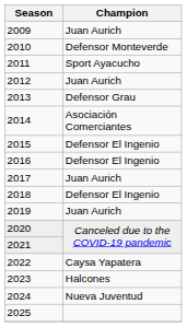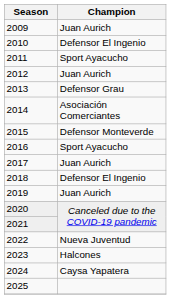2010 | Champion: Defensor Monteverde -> Defensor El Ingenio
2015 | Champion: Defensor El Ingenio -> Defensor Monteverde
2016 | Champion: Defensor El Ingenio -> Sport Ayacucho
2022 | Champion: Caysa Yapatera -> Nueva Juventud
2024 | Champion: Nueva Juventud -> Caysa Yapatera
